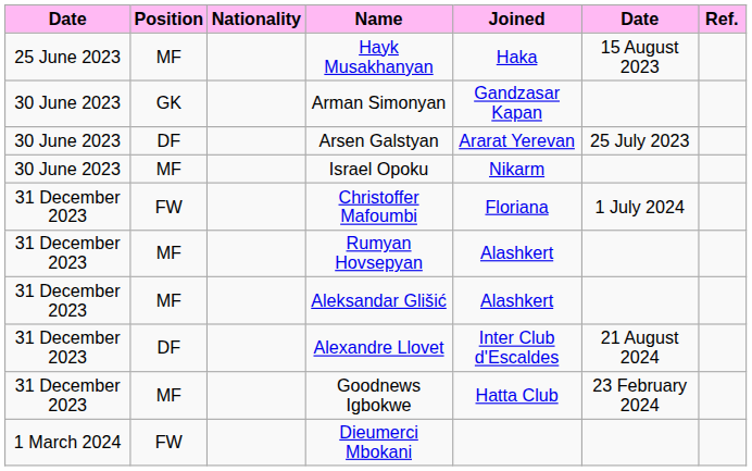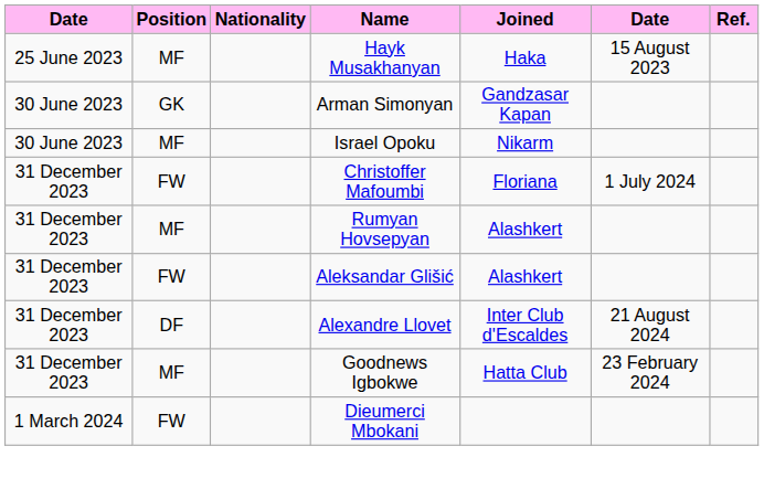- row: 30 June 2023 | DF | Arsen Galstyan | Ararat Yerevan | 25 July 2023
Aleksandar Glišić | Position: MF -> FW
